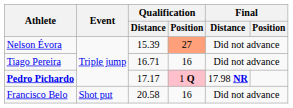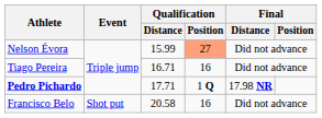Nelson Évora | Qualification / Distance: 15.39 -> 15.99
Pedro Pichardo | Qualification / Distance: 17.17 -> 17.71
Pedro Pichardo | Qualification / Position: pink background -> no background
